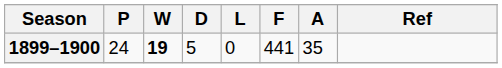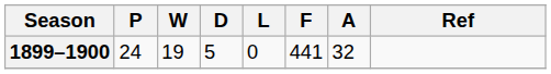1899–1900 | W: bold -> normal
1899–1900 | A: 35 -> 32
